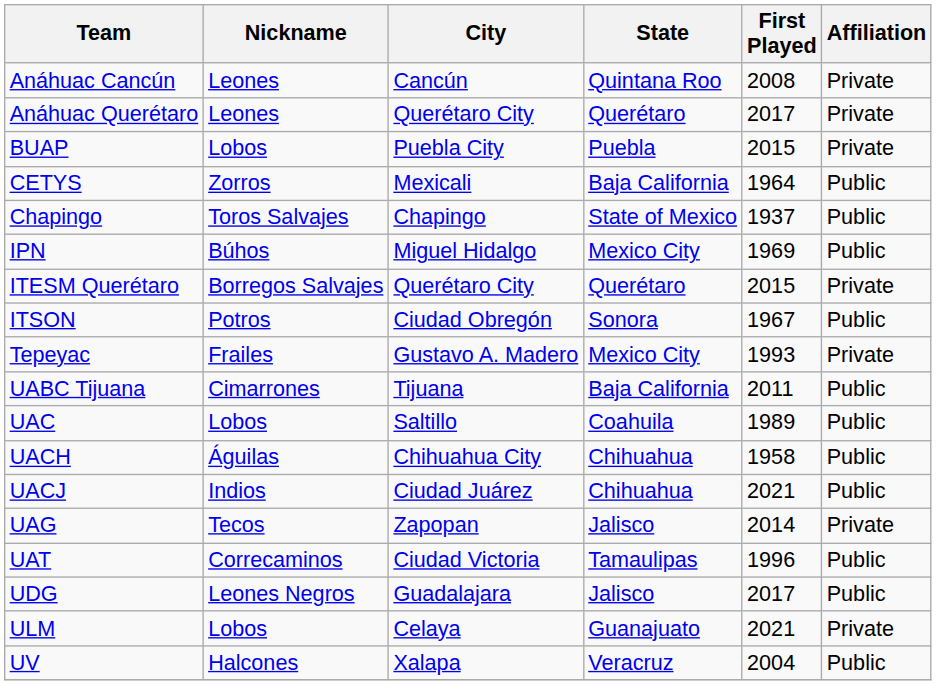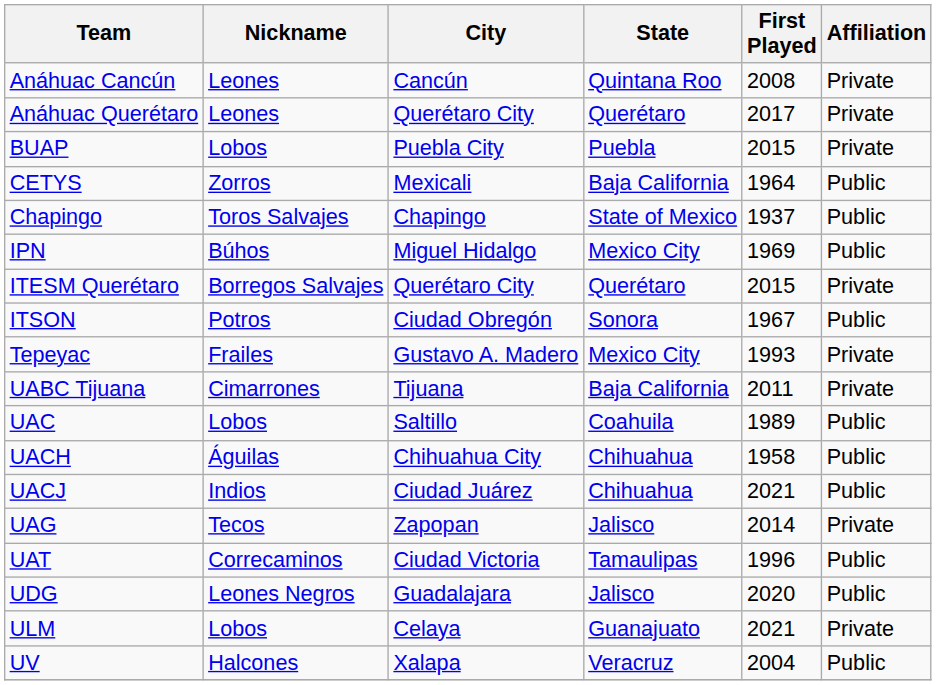UABC Tijuana | Affiliation: Public -> Private
UDG | First Played: 2017 -> 2020
